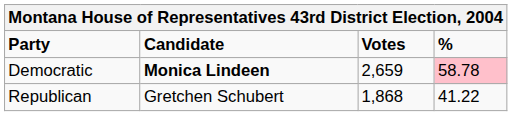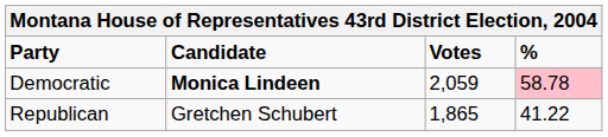Democratic | Votes: 2,659 -> 2,059
Republican | Votes: 1,868 -> 1,865
